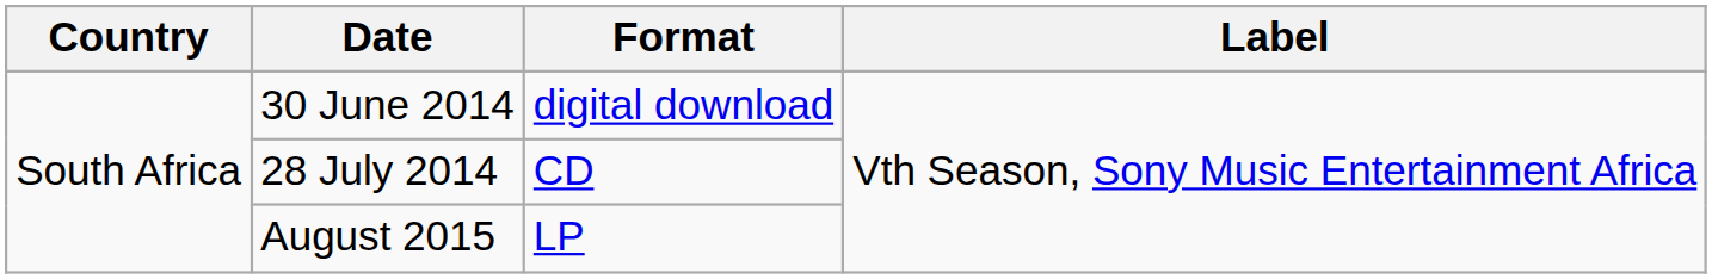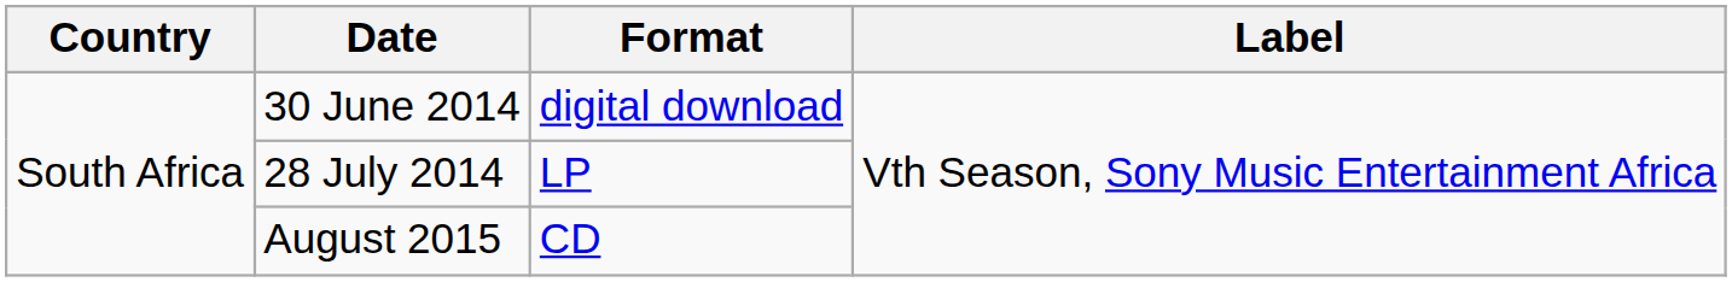28 July 2014 | Format: CD -> LP
August 2015 | Format: LP -> CD
